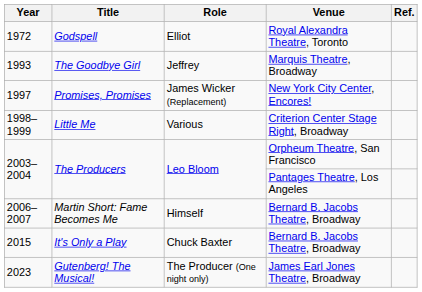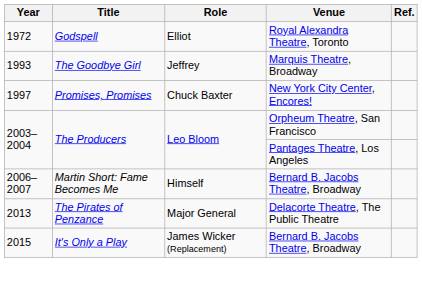Promises, Promises | Role: James Wicker (Replacement) -> Chuck Baxter
- row: 1998–1999 | Little Me | Various | Criterion Center Stage Right, Broadway
+ row: 2013 | The Pirates of Penzance | Major General | Delacorte Theatre, The Public Theatre
It's Only a Play | Role: Chuck Baxter -> James Wicker (Replacement)
- row: 2023 | Gutenberg! The Musical! | The Producer (One night only) | James Earl Jones Theatre, Broadway
